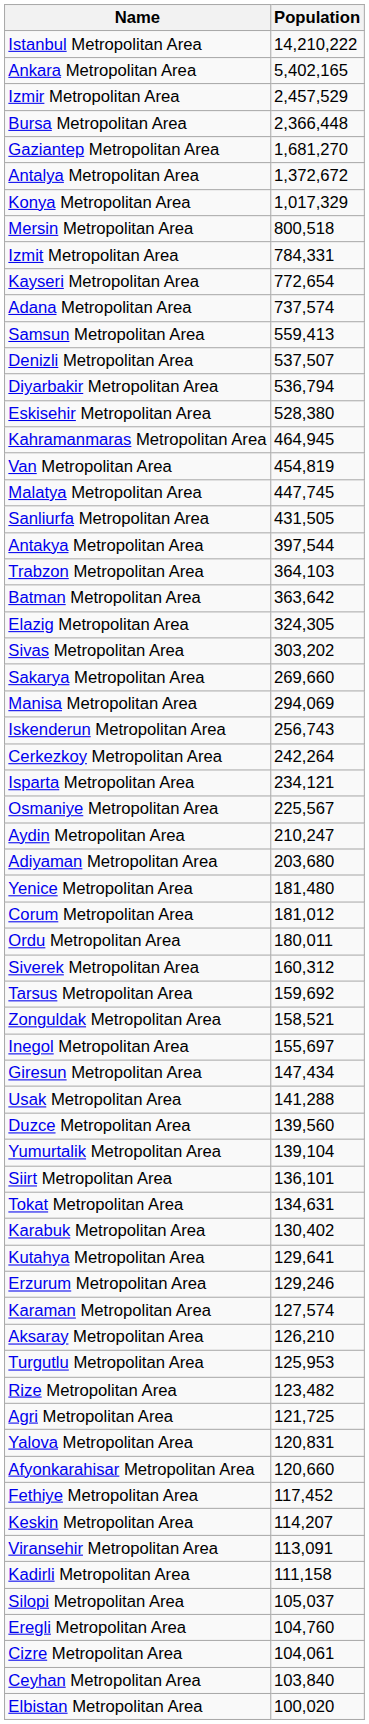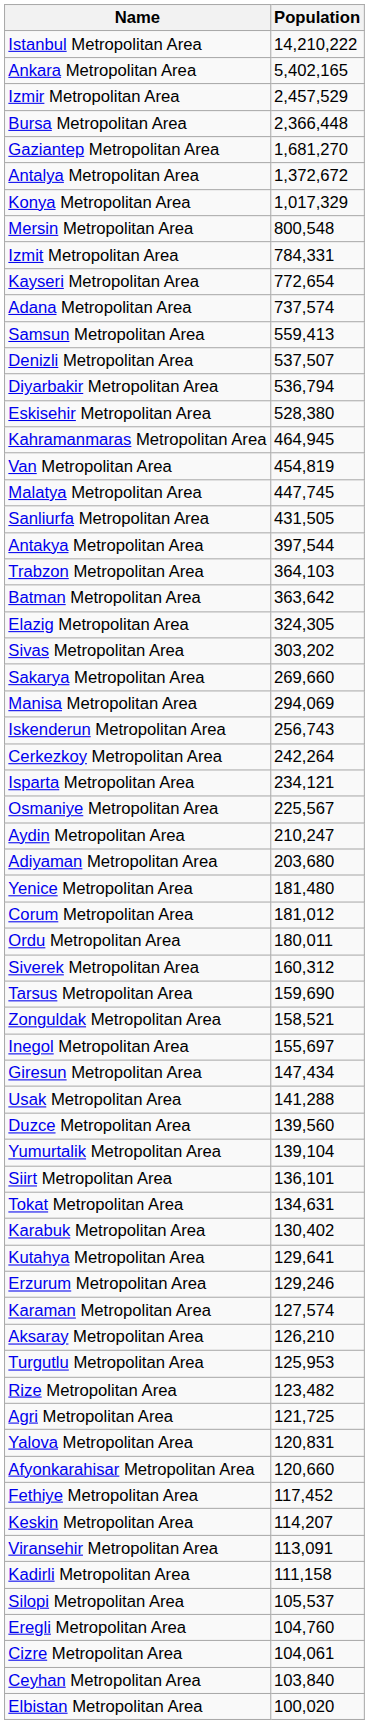Mersin Metropolitan Area | Population: 800,518 -> 800,548
Tarsus Metropolitan Area | Population: 159,692 -> 159,690
Silopi Metropolitan Area | Population: 105,037 -> 105,537
